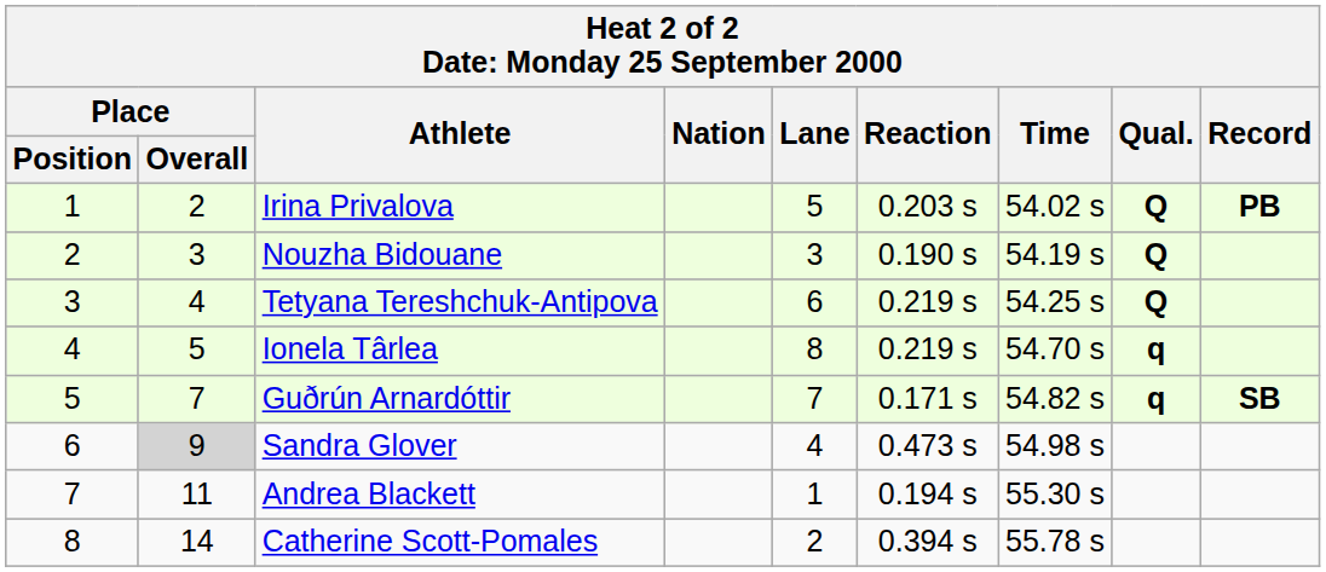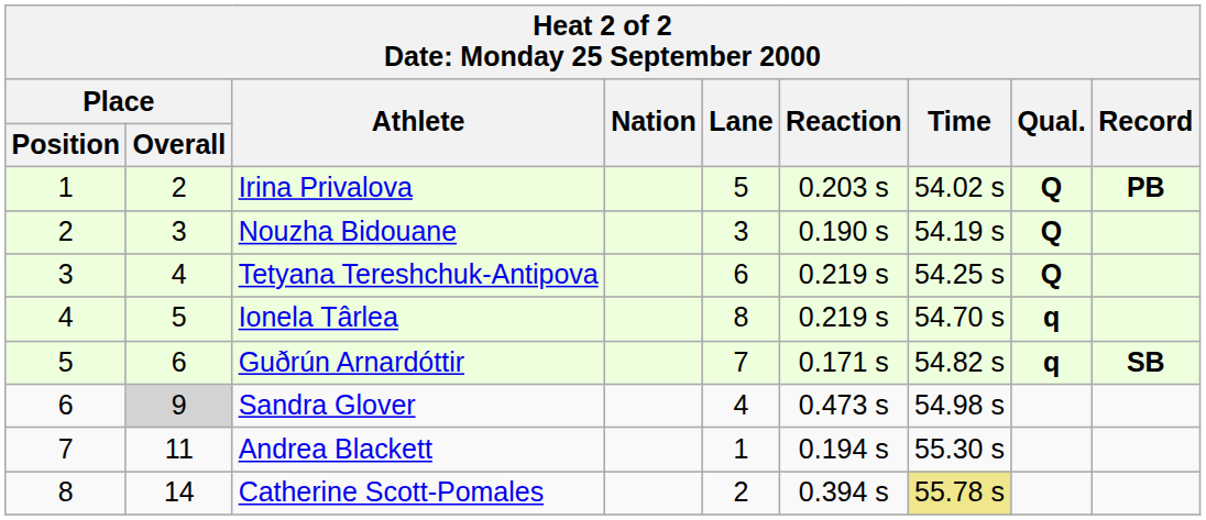Guðrún Arnardóttir | Place / Overall: 7 -> 6
Catherine Scott-Pomales | Time: no background -> khaki background
